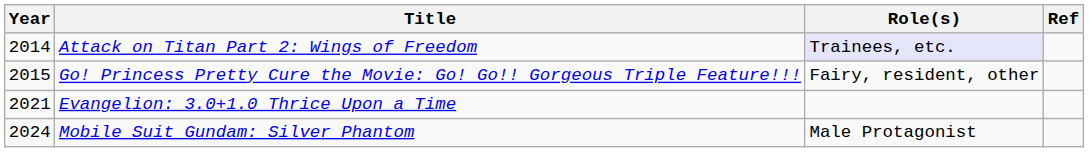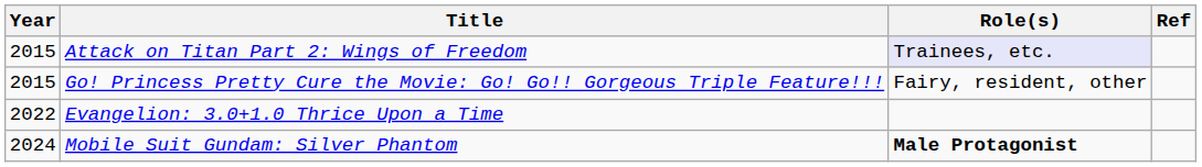Attack on Titan Part 2: Wings of Freedom | Year: 2014 -> 2015
Evangelion: 3.0+1.0 Thrice Upon a Time | Year: 2021 -> 2022
Mobile Suit Gundam: Silver Phantom | Role(s): normal -> bold
